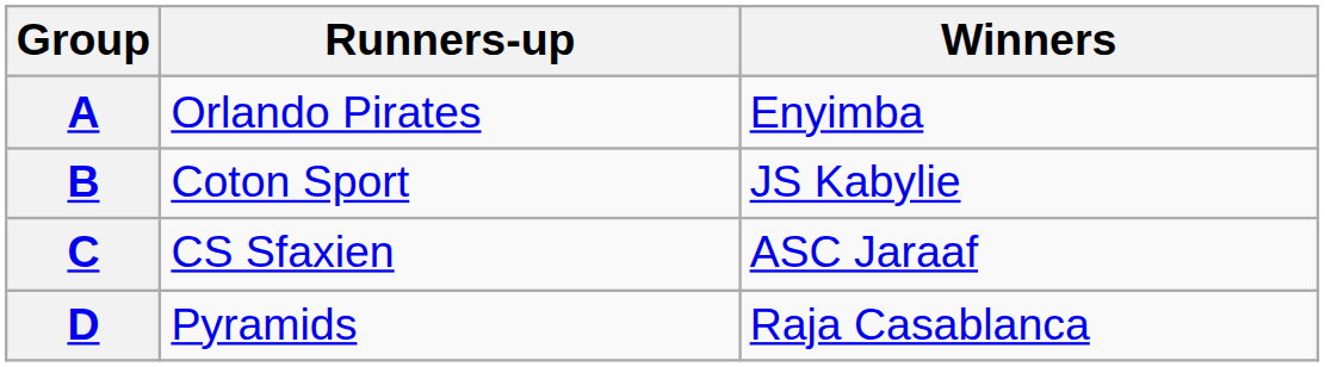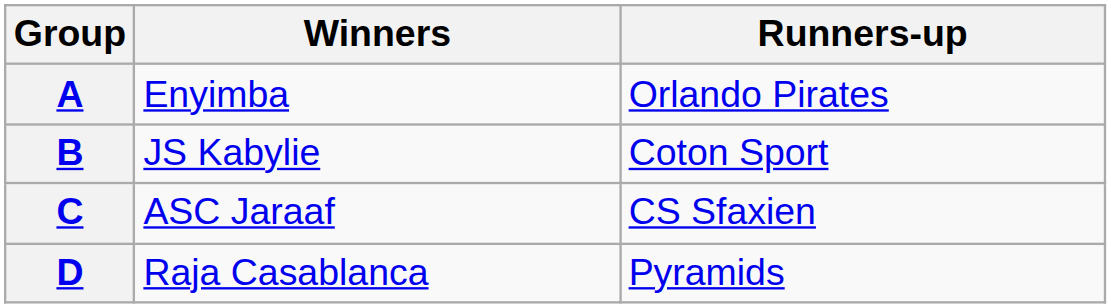columns swapped: Winners <-> Runners-up
